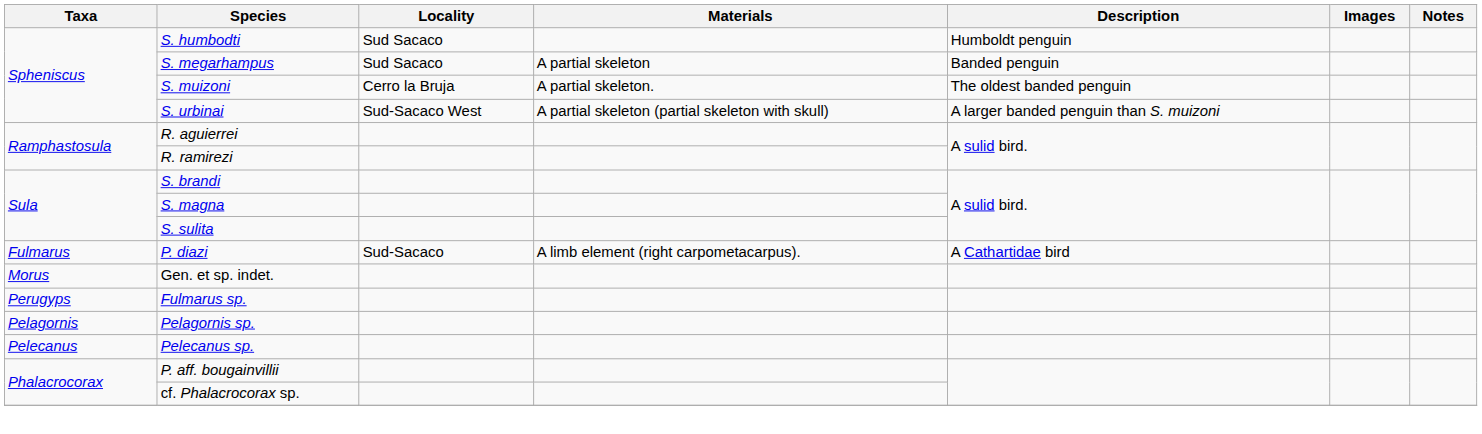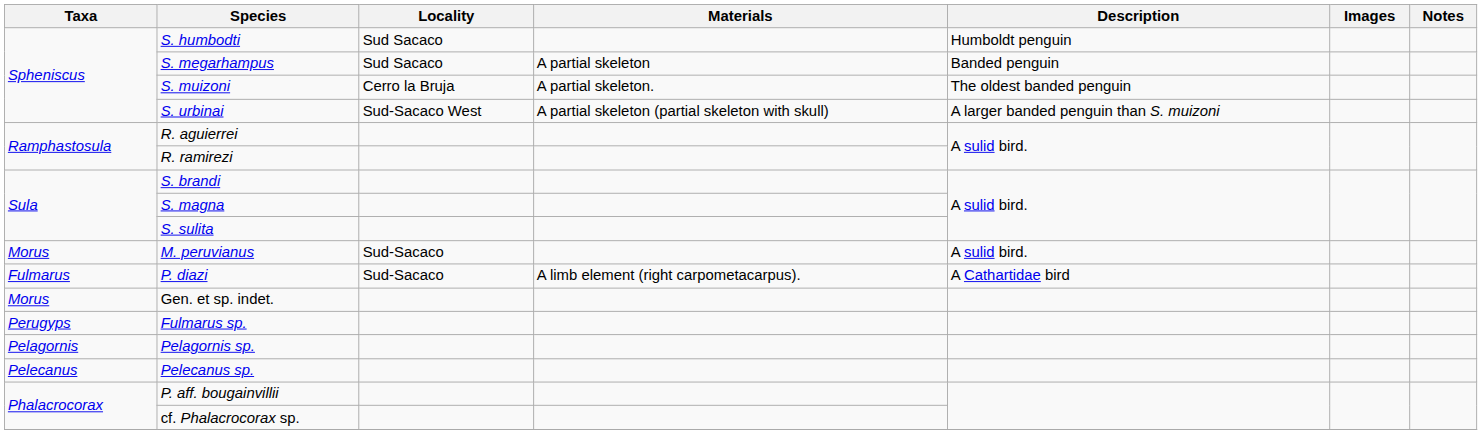+ row: Morus | M. peruvianus | Sud-Sacaco | A sulid bird.
